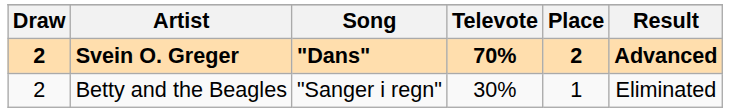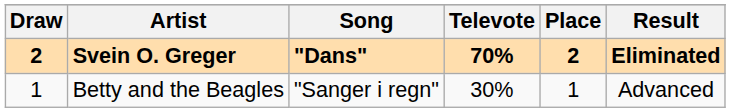Svein O. Greger | Result: Advanced -> Eliminated
Betty and the Beagles | Draw: 2 -> 1
Betty and the Beagles | Result: Eliminated -> Advanced
